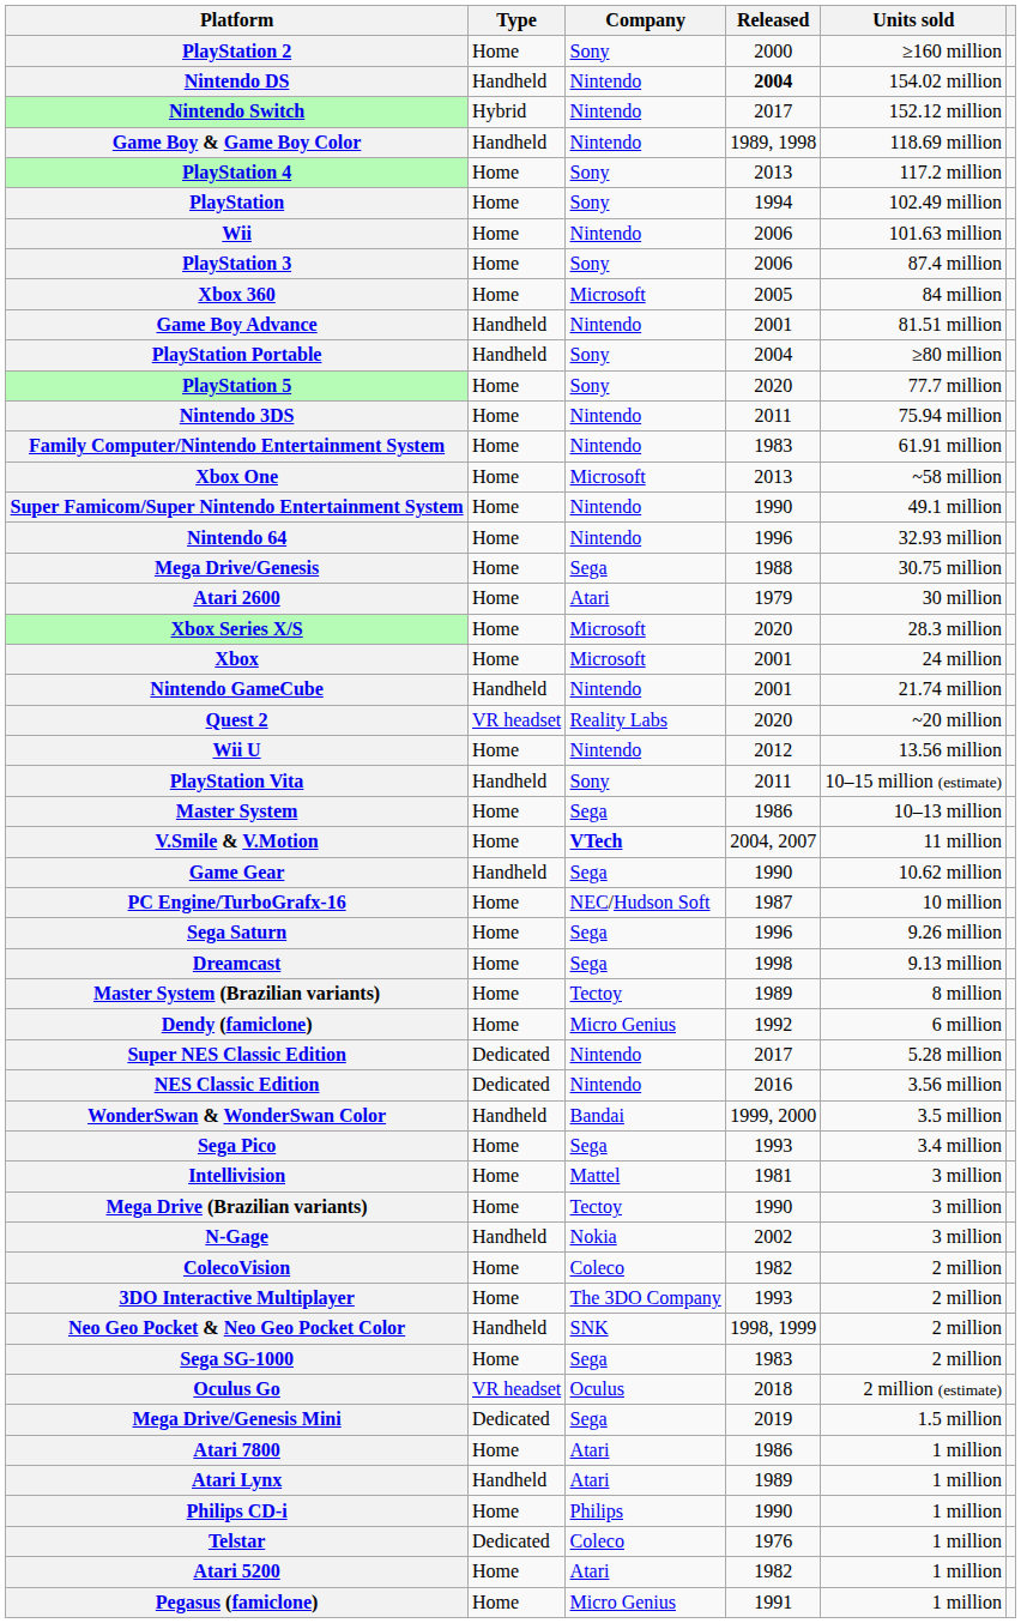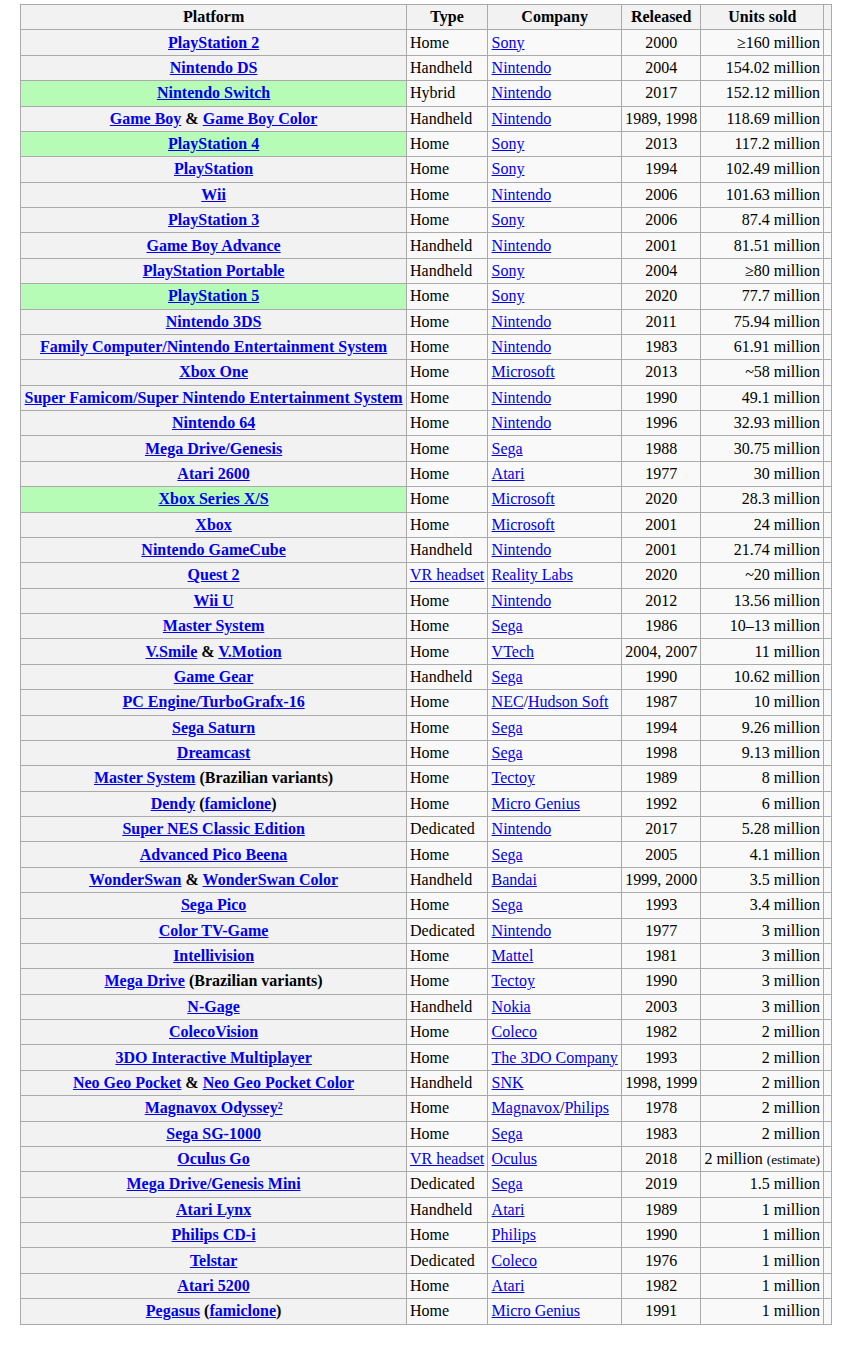Nintendo DS | Released: bold -> normal
- row: Xbox 360 | Home | Microsoft | 2005 | 84 million
Atari 2600 | Released: 1979 -> 1977
- row: PlayStation Vita | Handheld | Sony | 2011 | 10–15 million (estimate)
V.Smile & V.Motion | Company: bold -> normal
Sega Saturn | Released: 1996 -> 1994
+ row: Advanced Pico Beena | Home | Sega | 2005 | 4.1 million
- row: NES Classic Edition | Dedicated | Nintendo | 2016 | 3.56 million
+ row: Color TV-Game | Dedicated | Nintendo | 1977 | 3 million
N-Gage | Released: 2002 -> 2003
+ row: Magnavox Odyssey² | Home | Magnavox/Philips | 1978 | 2 million
- row: Atari 7800 | Home | Atari | 1986 | 1 million
